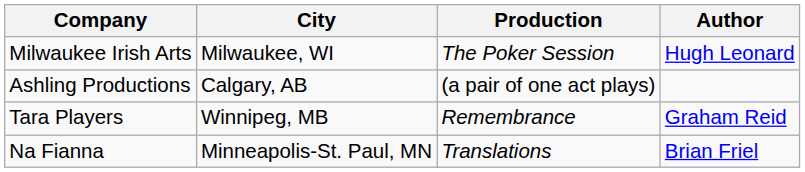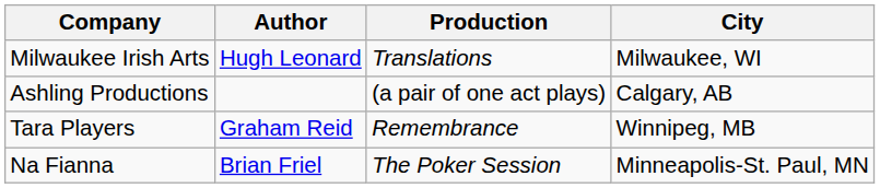columns swapped: City <-> Author
Milwaukee Irish Arts | Production: The Poker Session -> Translations
Na Fianna | Production: Translations -> The Poker Session
